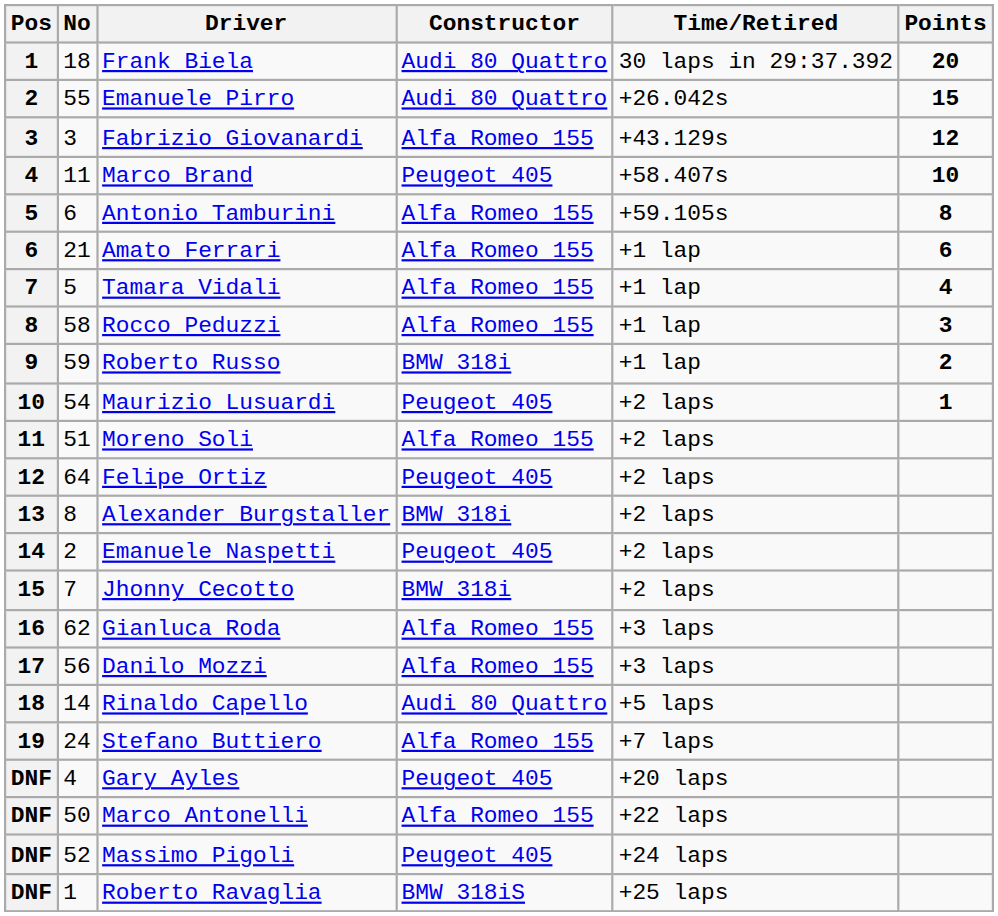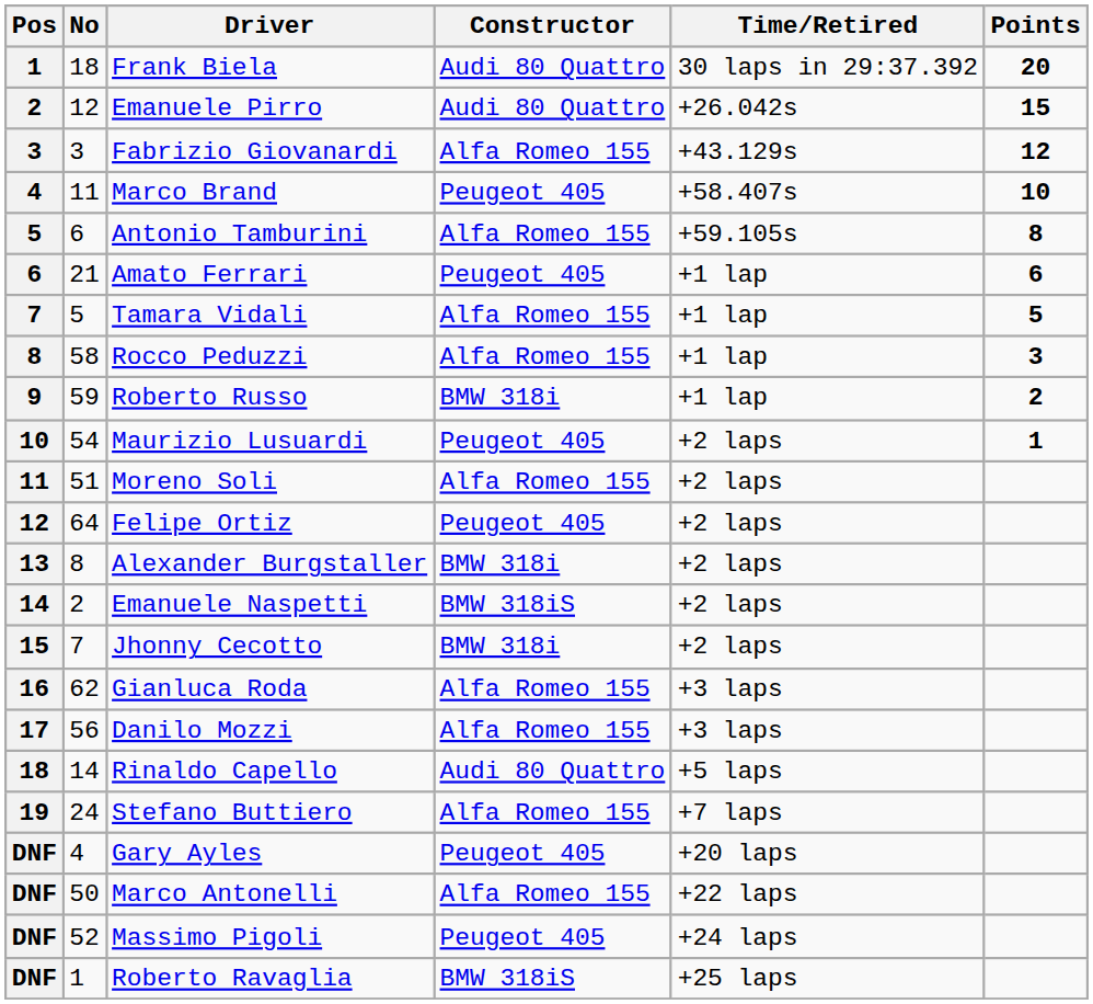Emanuele Pirro | No: 55 -> 12
Amato Ferrari | Constructor: Alfa Romeo 155 -> Peugeot 405
Tamara Vidali | Points: 4 -> 5
Emanuele Naspetti | Constructor: Peugeot 405 -> BMW 318iS
